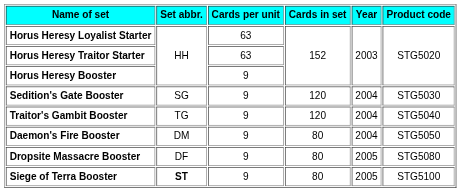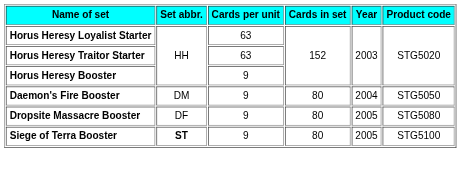- row: Sedition's Gate Booster | SG | 9 | 120 | 2004 | STG5030
- row: Traitor's Gambit Booster | TG | 9 | 120 | 2004 | STG5040
